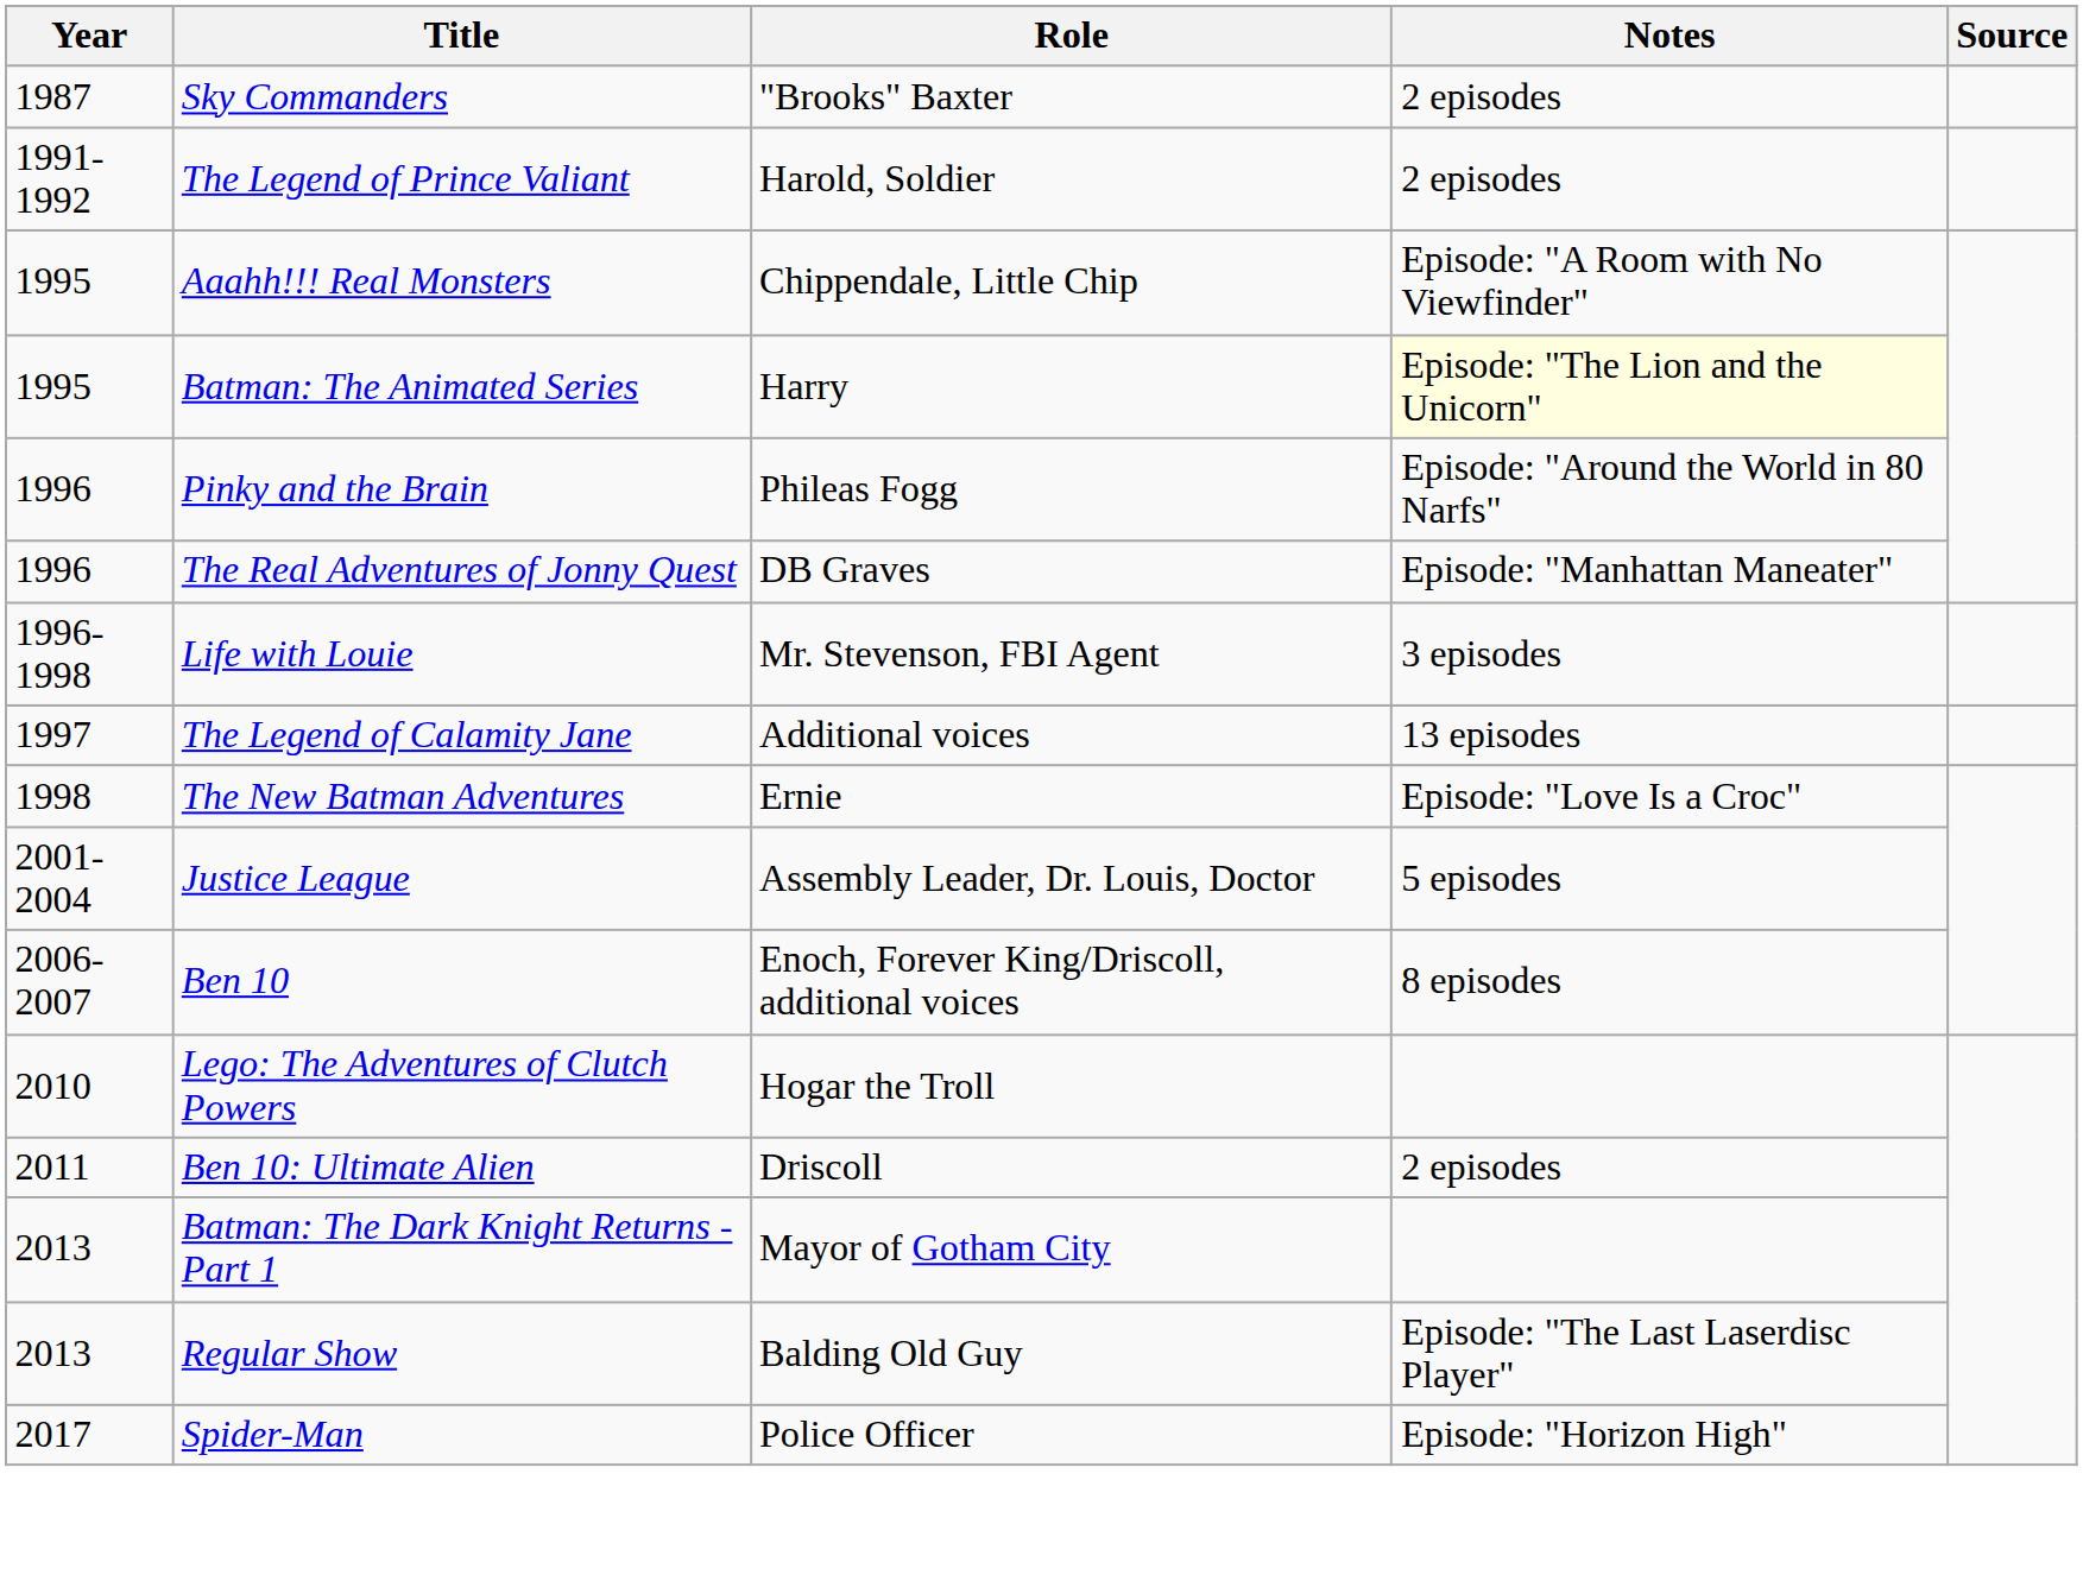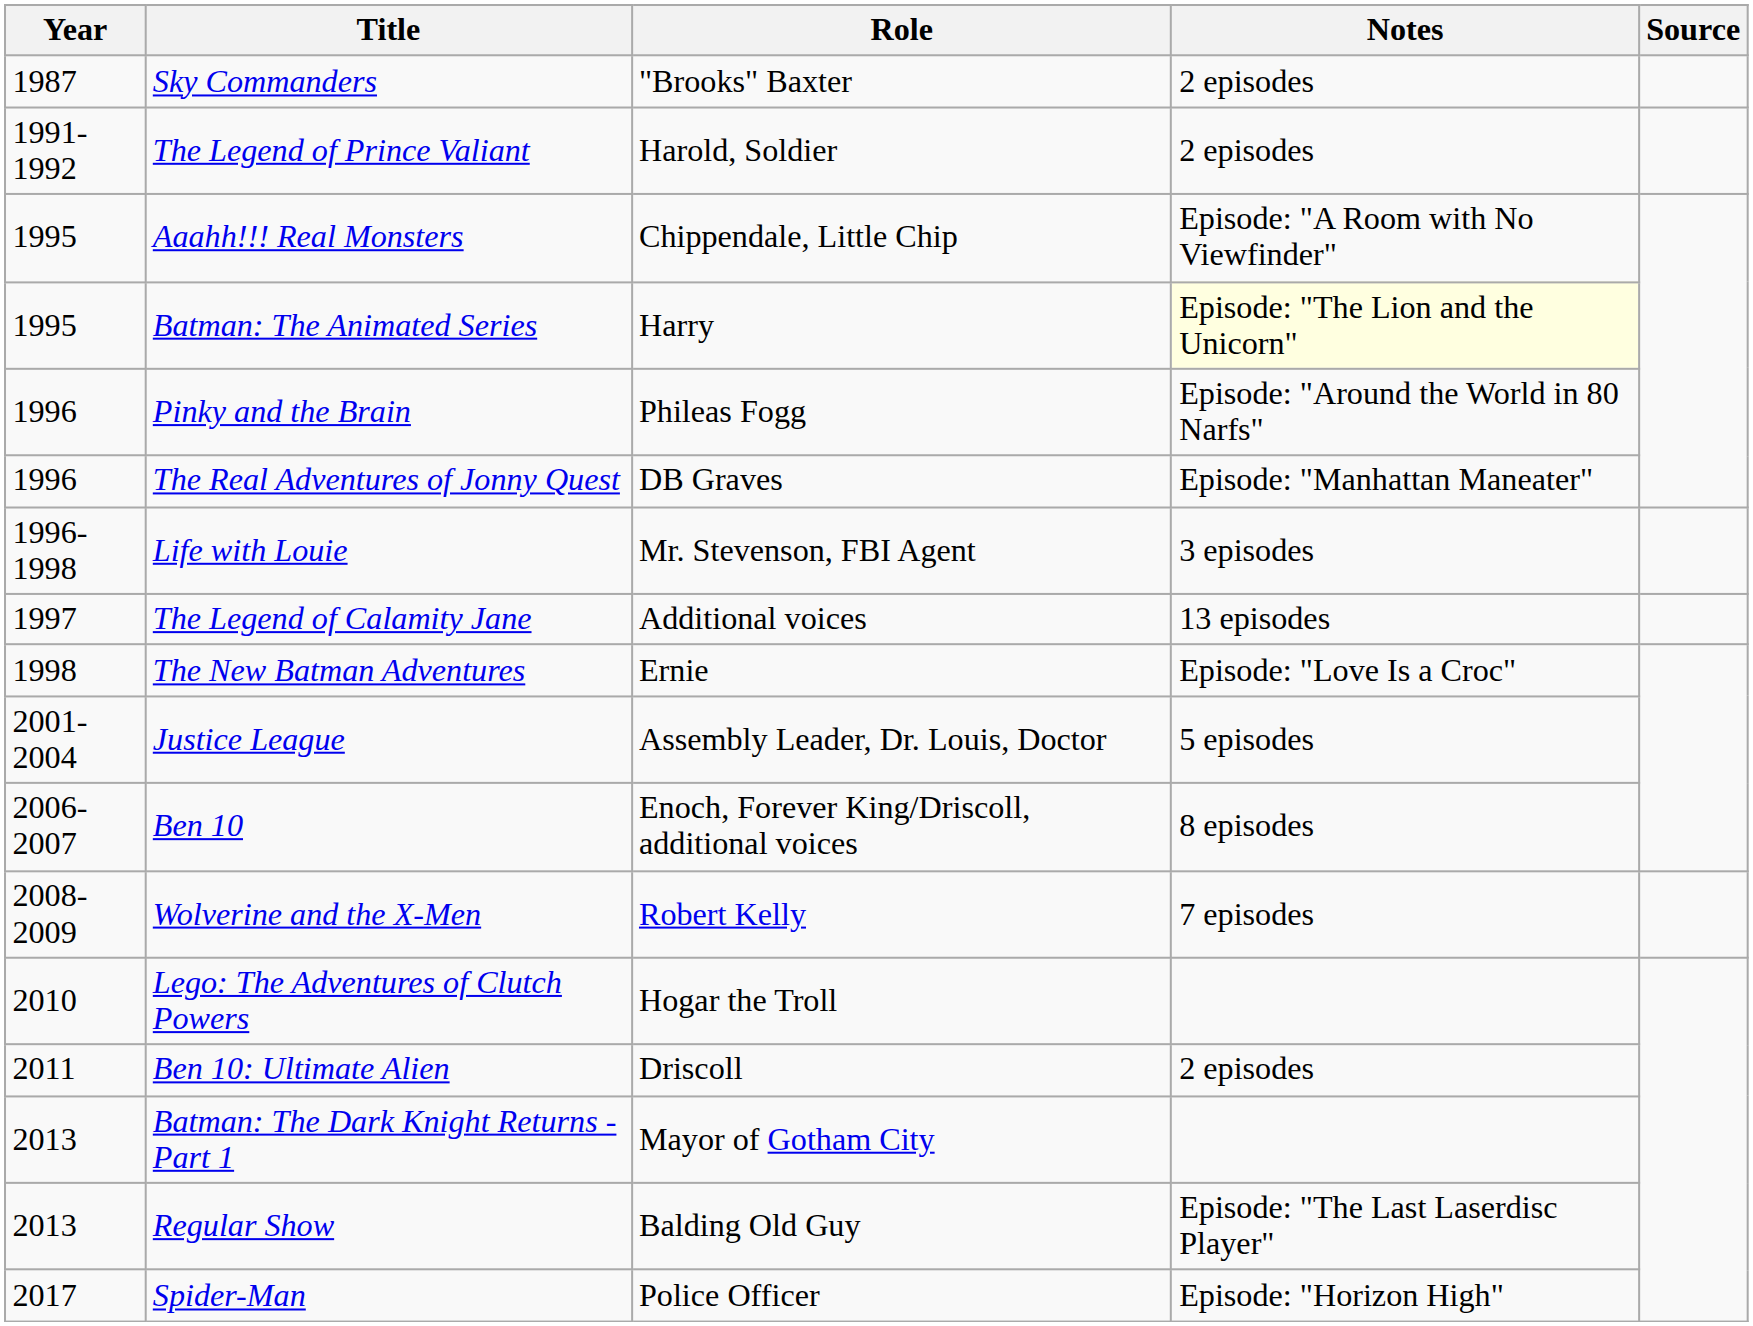+ row: 2008-2009 | Wolverine and the X-Men | Robert Kelly | 7 episodes
